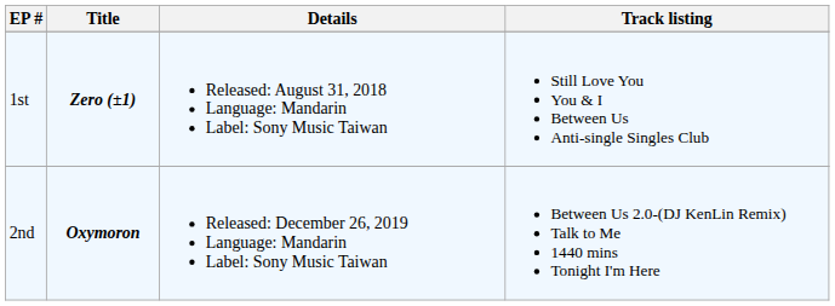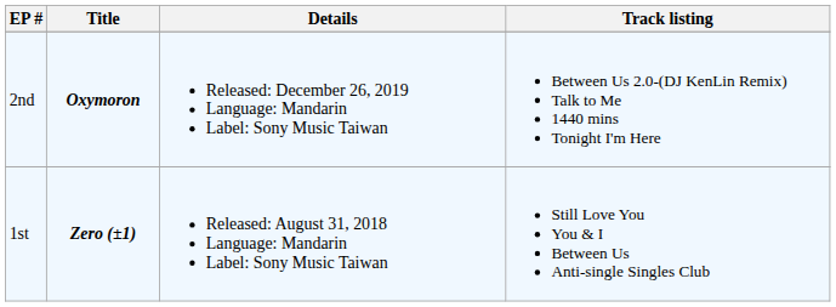rows swapped: 1st <-> 2nd
